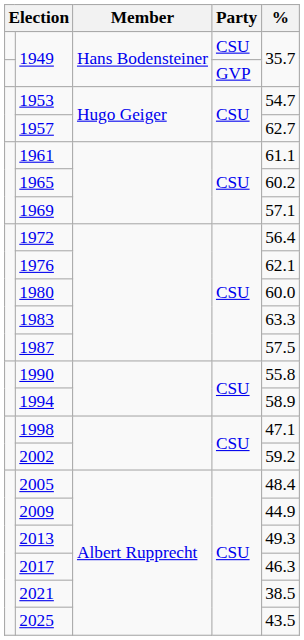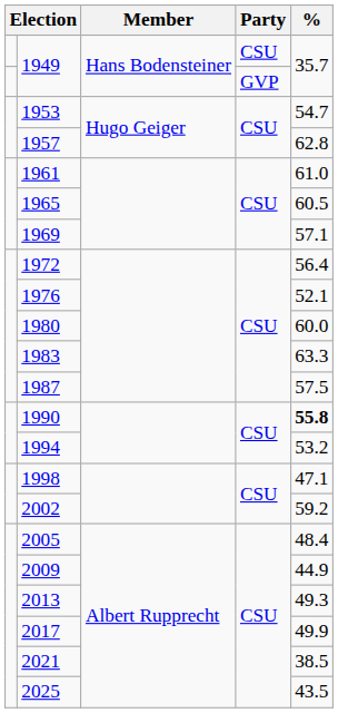1957 | %: 62.7 -> 62.8
1961 | %: 61.1 -> 61.0
1965 | %: 60.2 -> 60.5
1976 | %: 62.1 -> 52.1
1990 | %: normal -> bold
1994 | %: 58.9 -> 53.2
2017 | %: 46.3 -> 49.9
